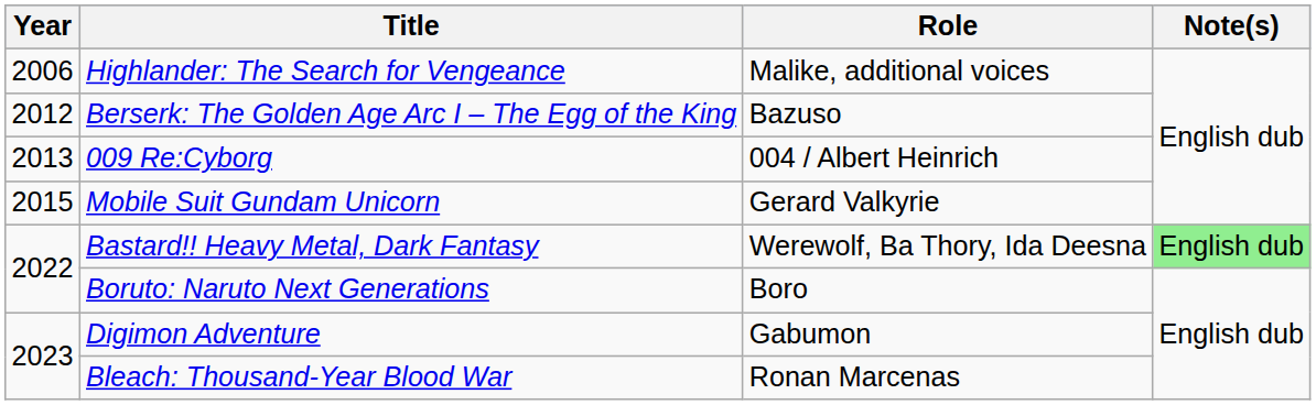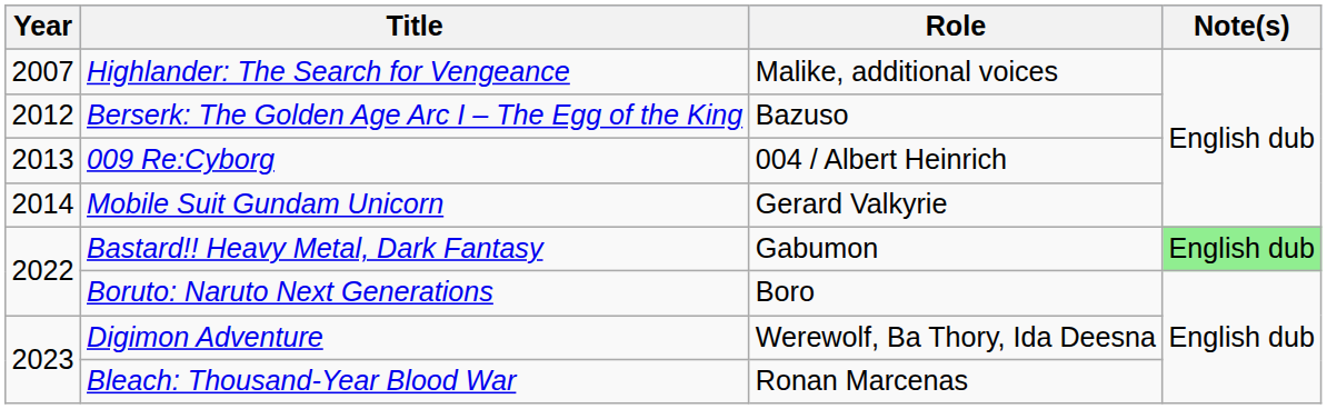Highlander: The Search for Vengeance | Year: 2006 -> 2007
Mobile Suit Gundam Unicorn | Year: 2015 -> 2014
Bastard!! Heavy Metal, Dark Fantasy | Role: Werewolf, Ba Thory, Ida Deesna -> Gabumon
Digimon Adventure | Role: Gabumon -> Werewolf, Ba Thory, Ida Deesna
